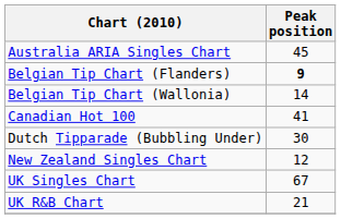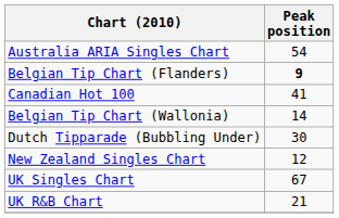Australia ARIA Singles Chart | Peak position: 45 -> 54
rows swapped: Belgian Tip Chart (Wallonia) <-> Canadian Hot 100
